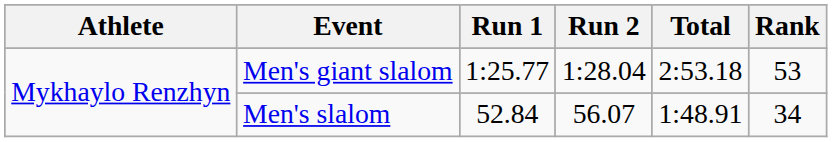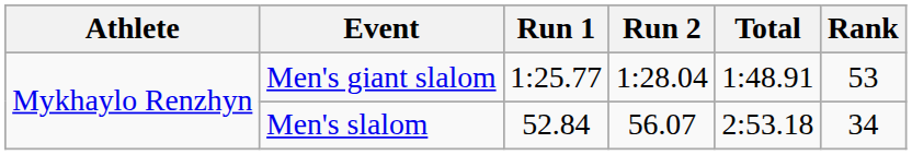Men's giant slalom | Total: 2:53.18 -> 1:48.91
Men's slalom | Total: 1:48.91 -> 2:53.18
